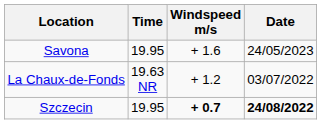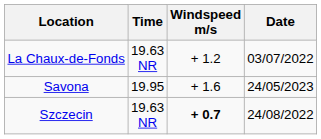rows swapped: La Chaux-de-Fonds <-> Savona
Szczecin | Time: 19.95 -> 19.63 NR
Szczecin | Date: bold -> normal
